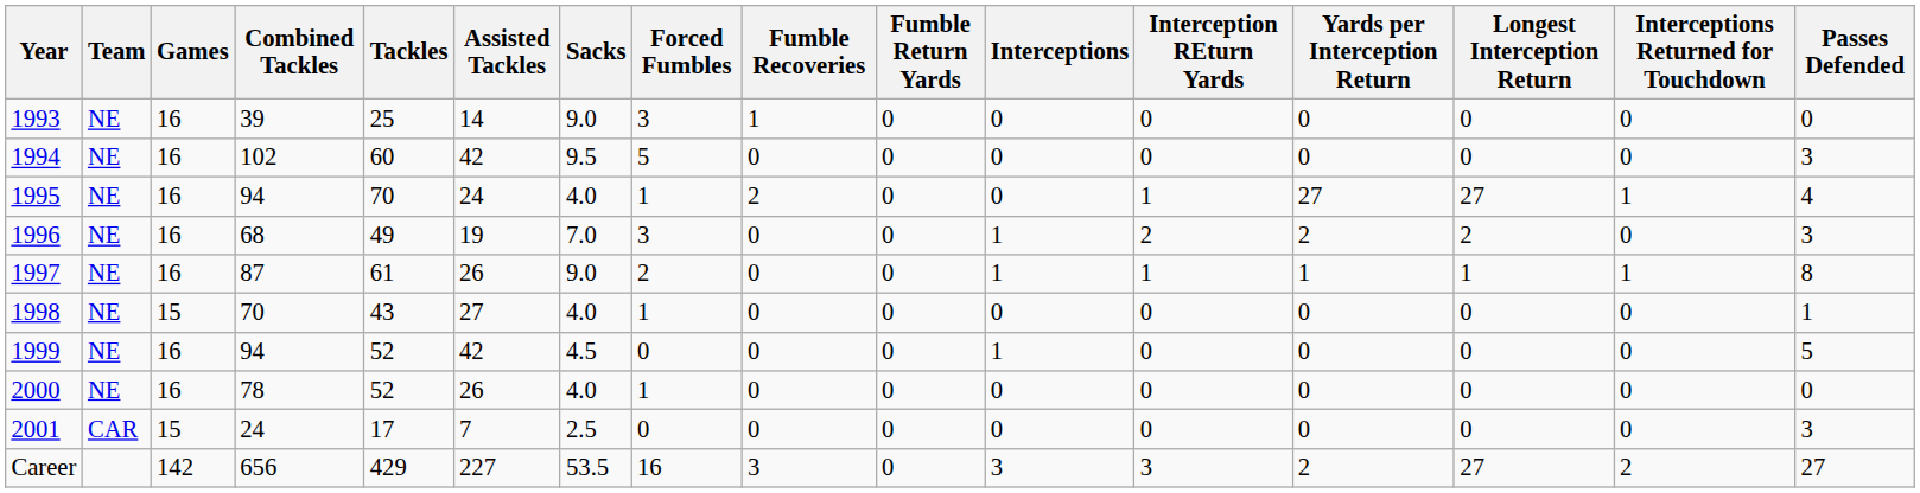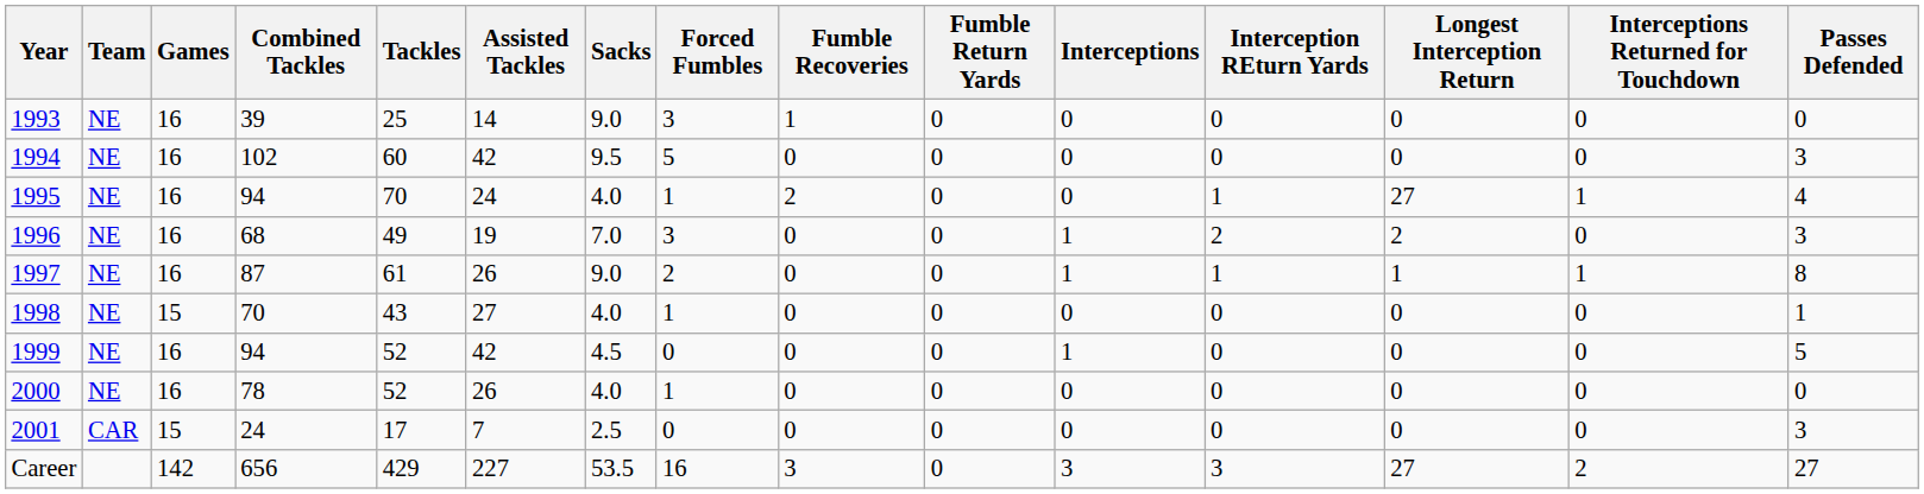- column: Yards per Interception Return | 0 | 0 | 27 | 2 | 1 | 0 | 0 | 0 | 0 | 2
